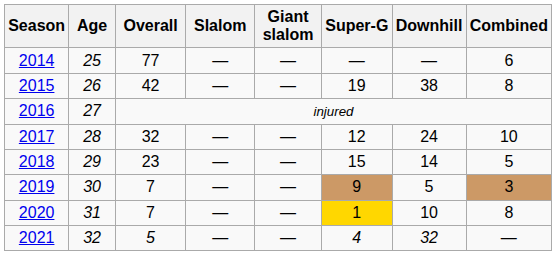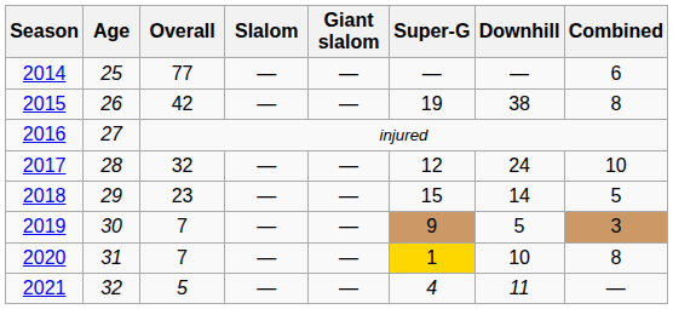2021 | Downhill: 32 -> 11
